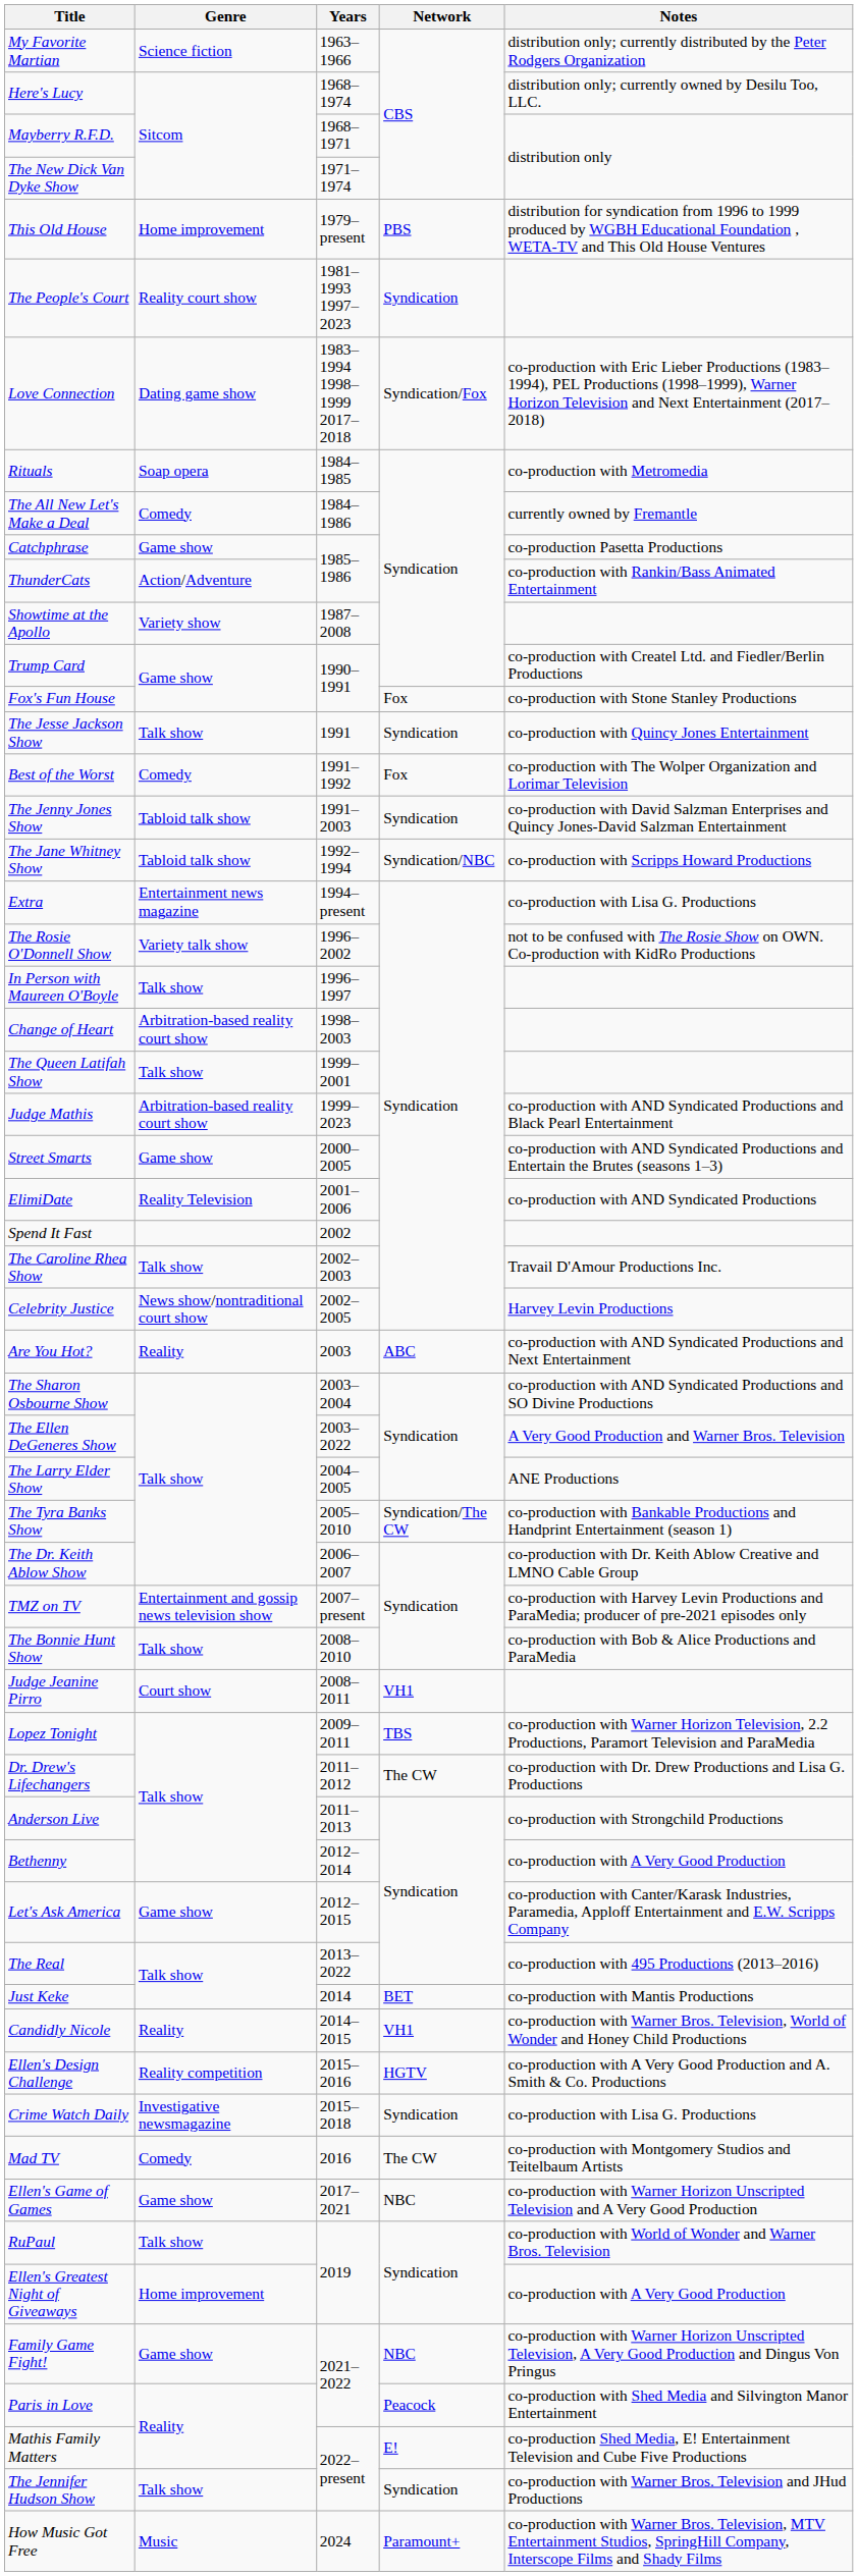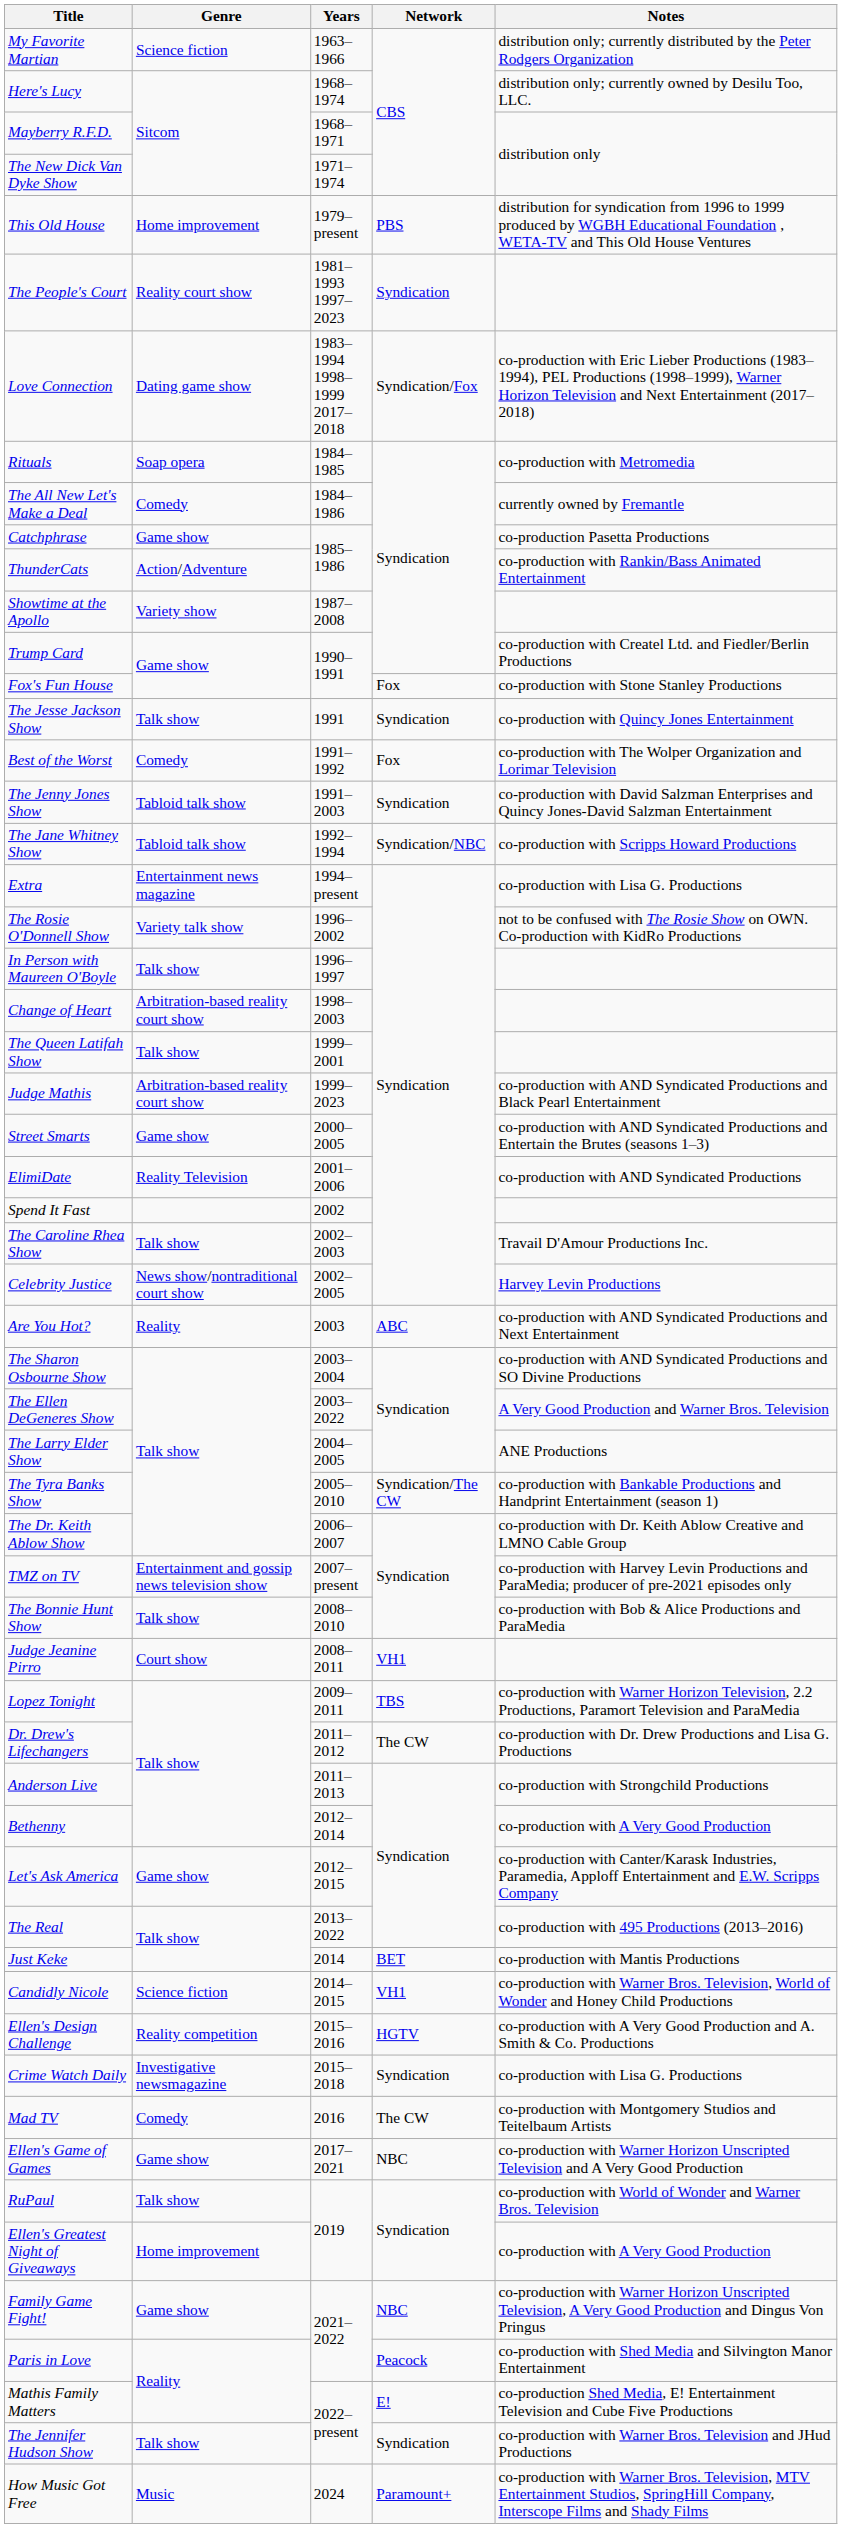Candidly Nicole | Genre: Reality -> Science fiction
